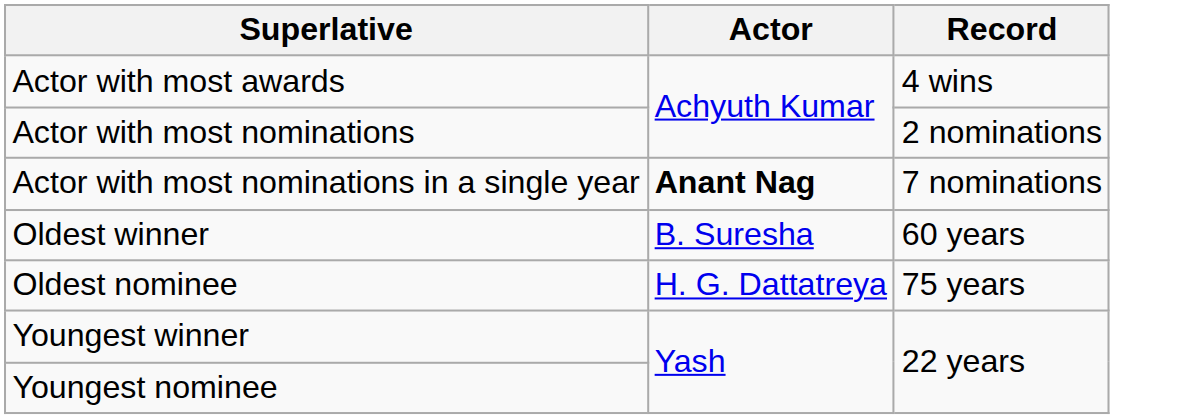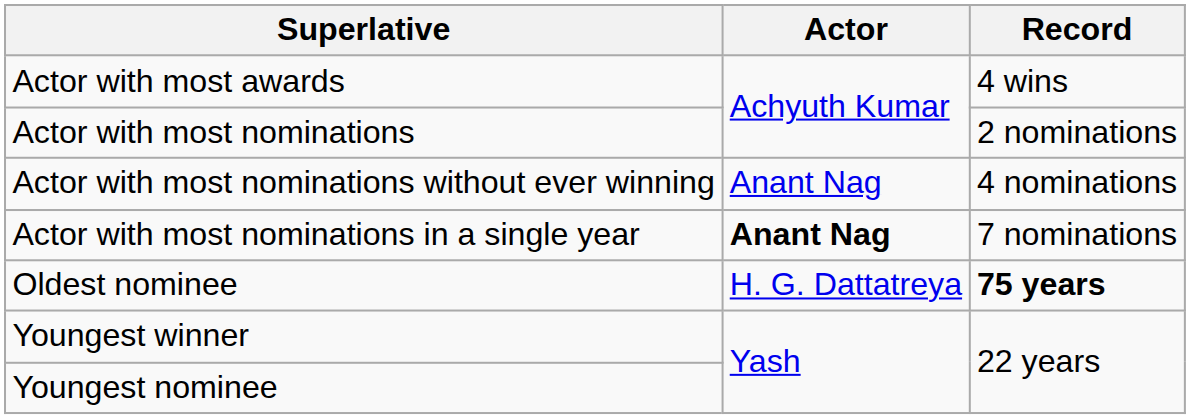+ row: Actor with most nominations without ever winning | Anant Nag | 4 nominations
- row: Oldest winner | B. Suresha | 60 years
Oldest nominee | Record: normal -> bold
